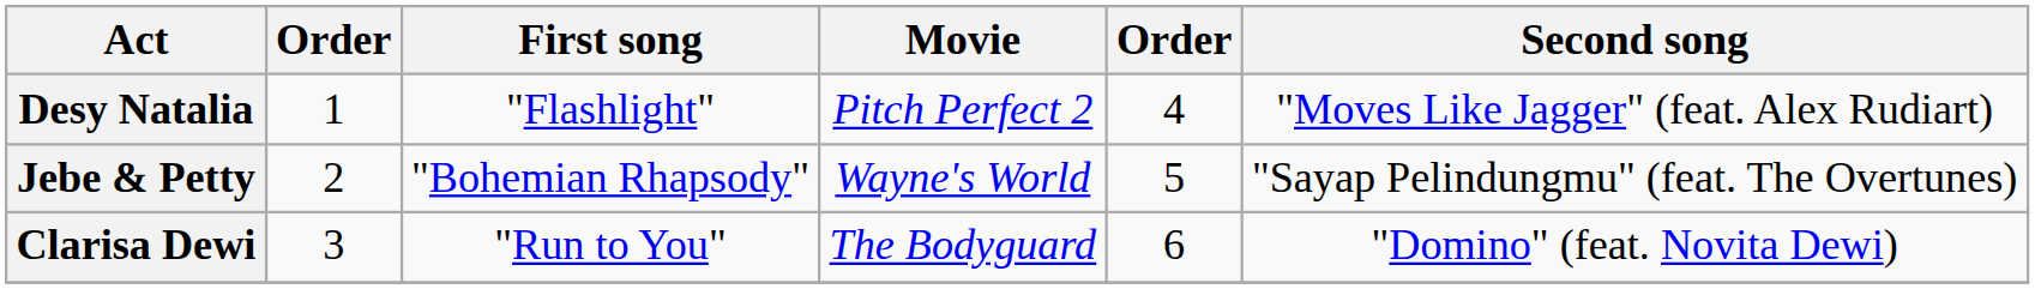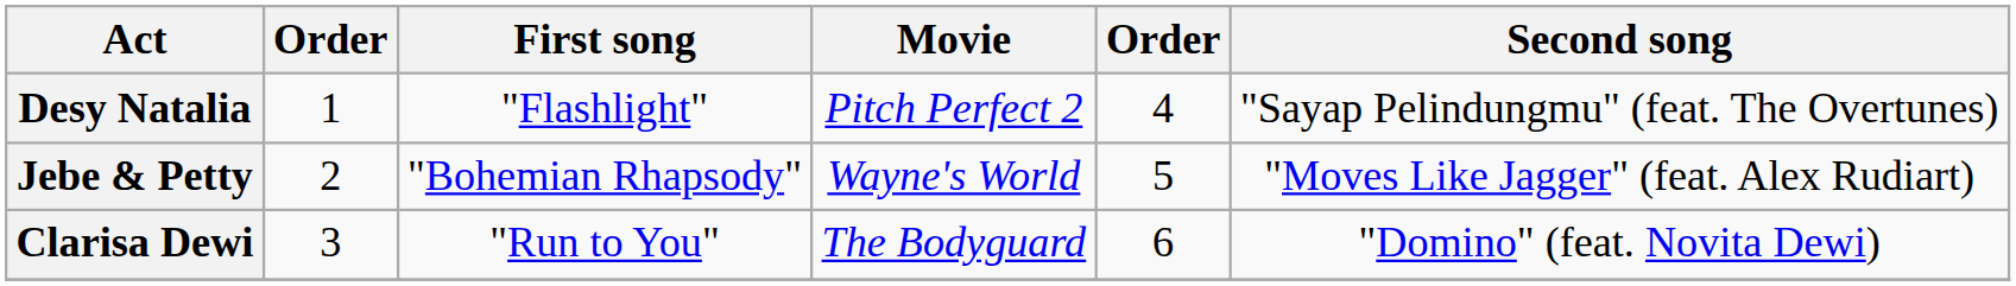Desy Natalia | Second song: "Moves Like Jagger" (feat. Alex Rudiart) -> "Sayap Pelindungmu" (feat. The Overtunes)
Jebe & Petty | Second song: "Sayap Pelindungmu" (feat. The Overtunes) -> "Moves Like Jagger" (feat. Alex Rudiart)
